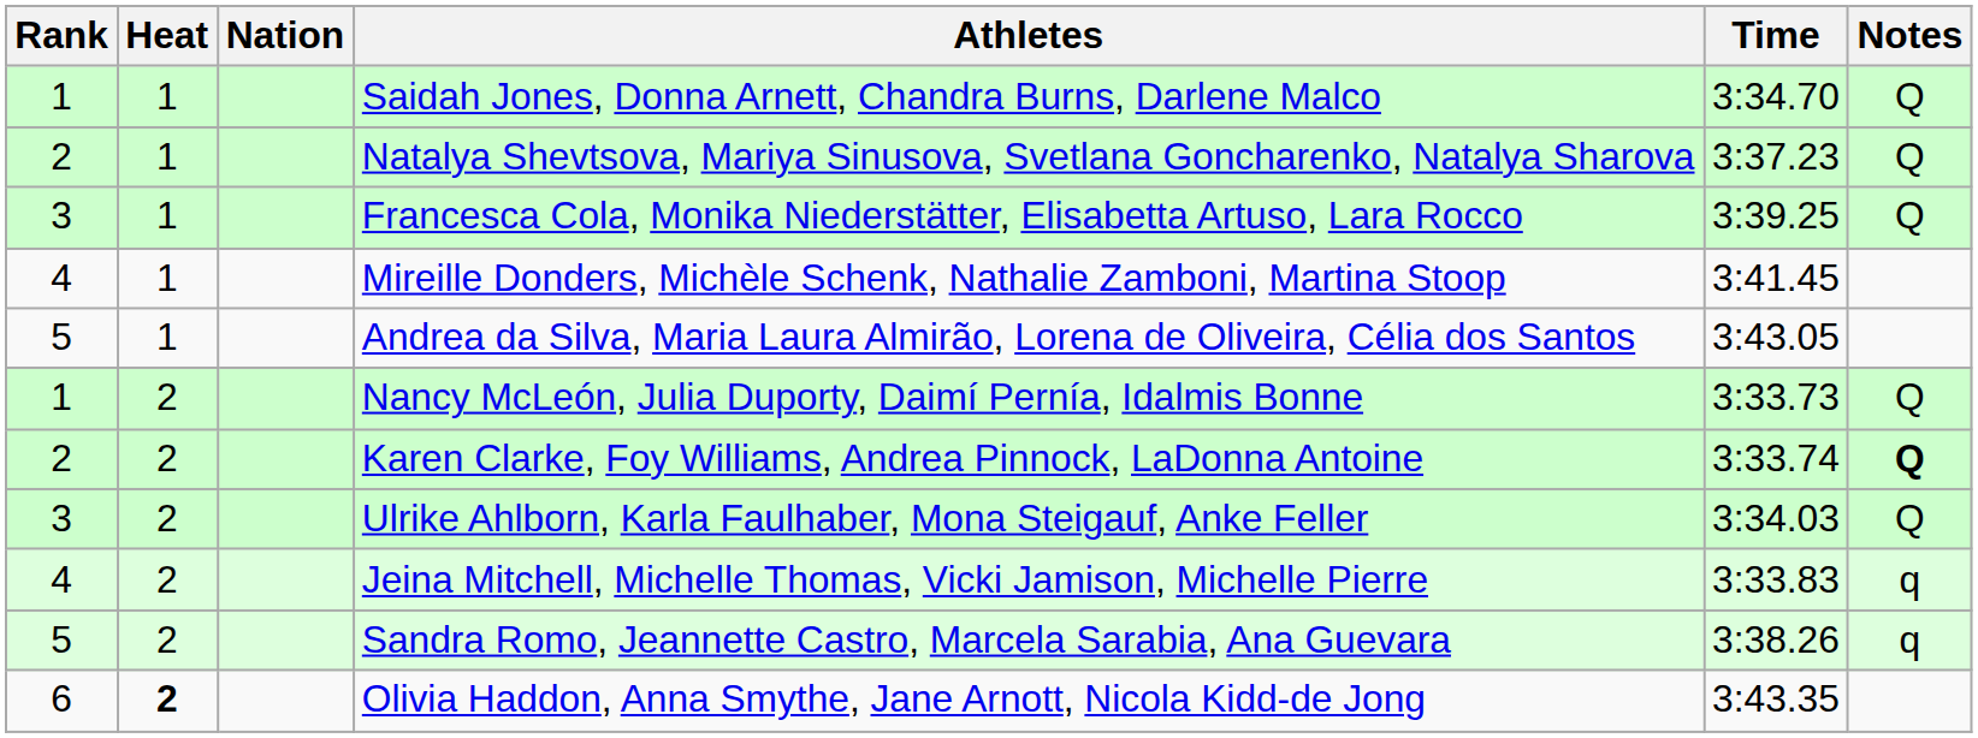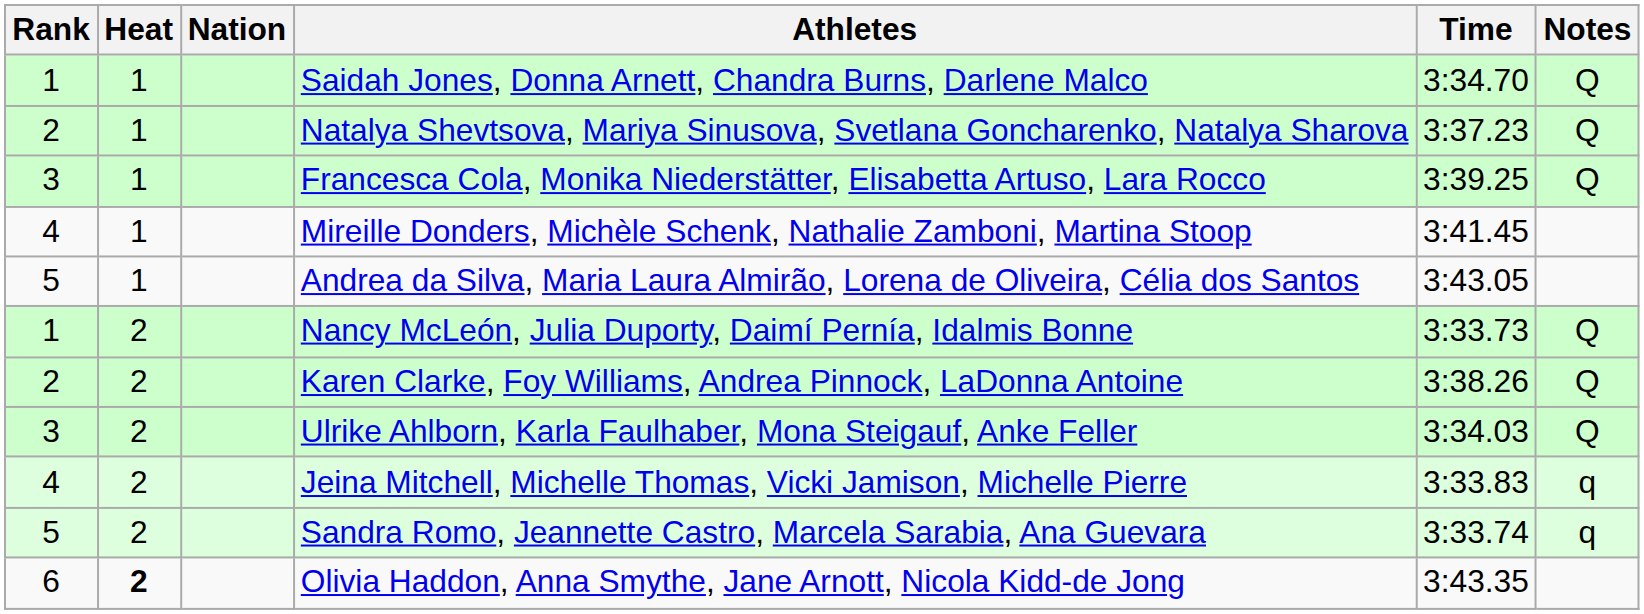Karen Clarke, Foy Williams, Andrea Pinnock, LaDonna Antoine | Time: 3:33.74 -> 3:38.26
Karen Clarke, Foy Williams, Andrea Pinnock, LaDonna Antoine | Notes: bold -> normal
Sandra Romo, Jeannette Castro, Marcela Sarabia, Ana Guevara | Time: 3:38.26 -> 3:33.74
